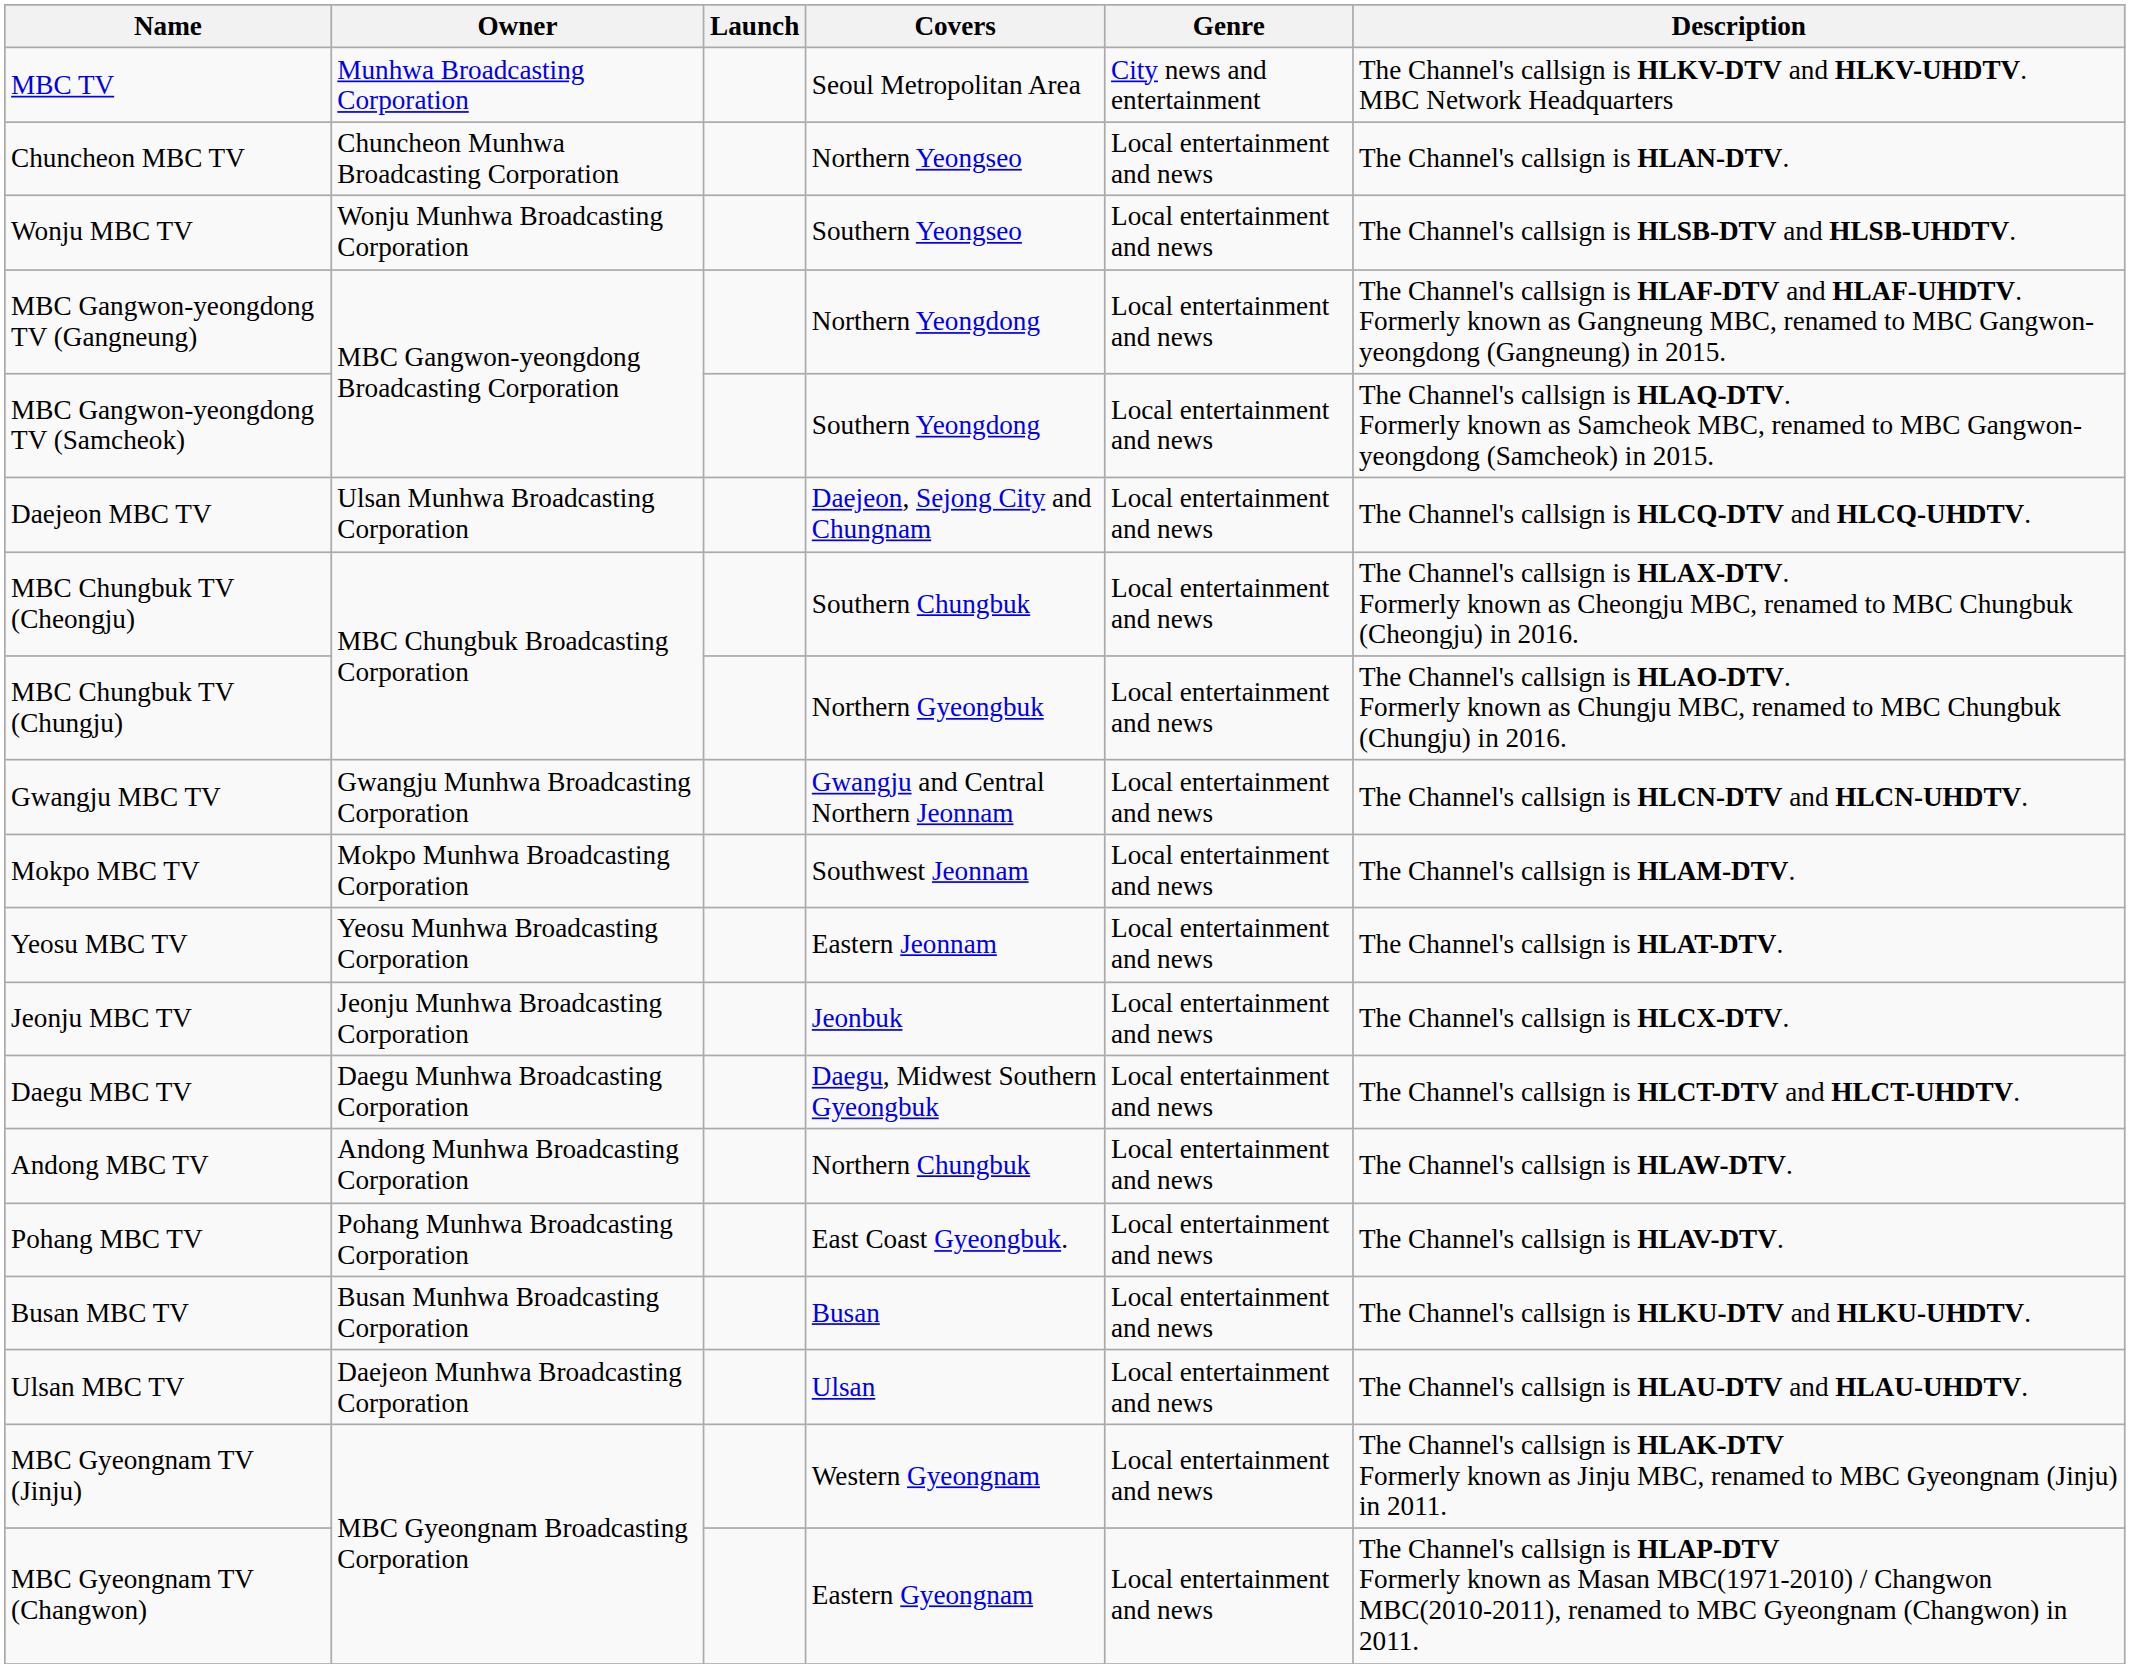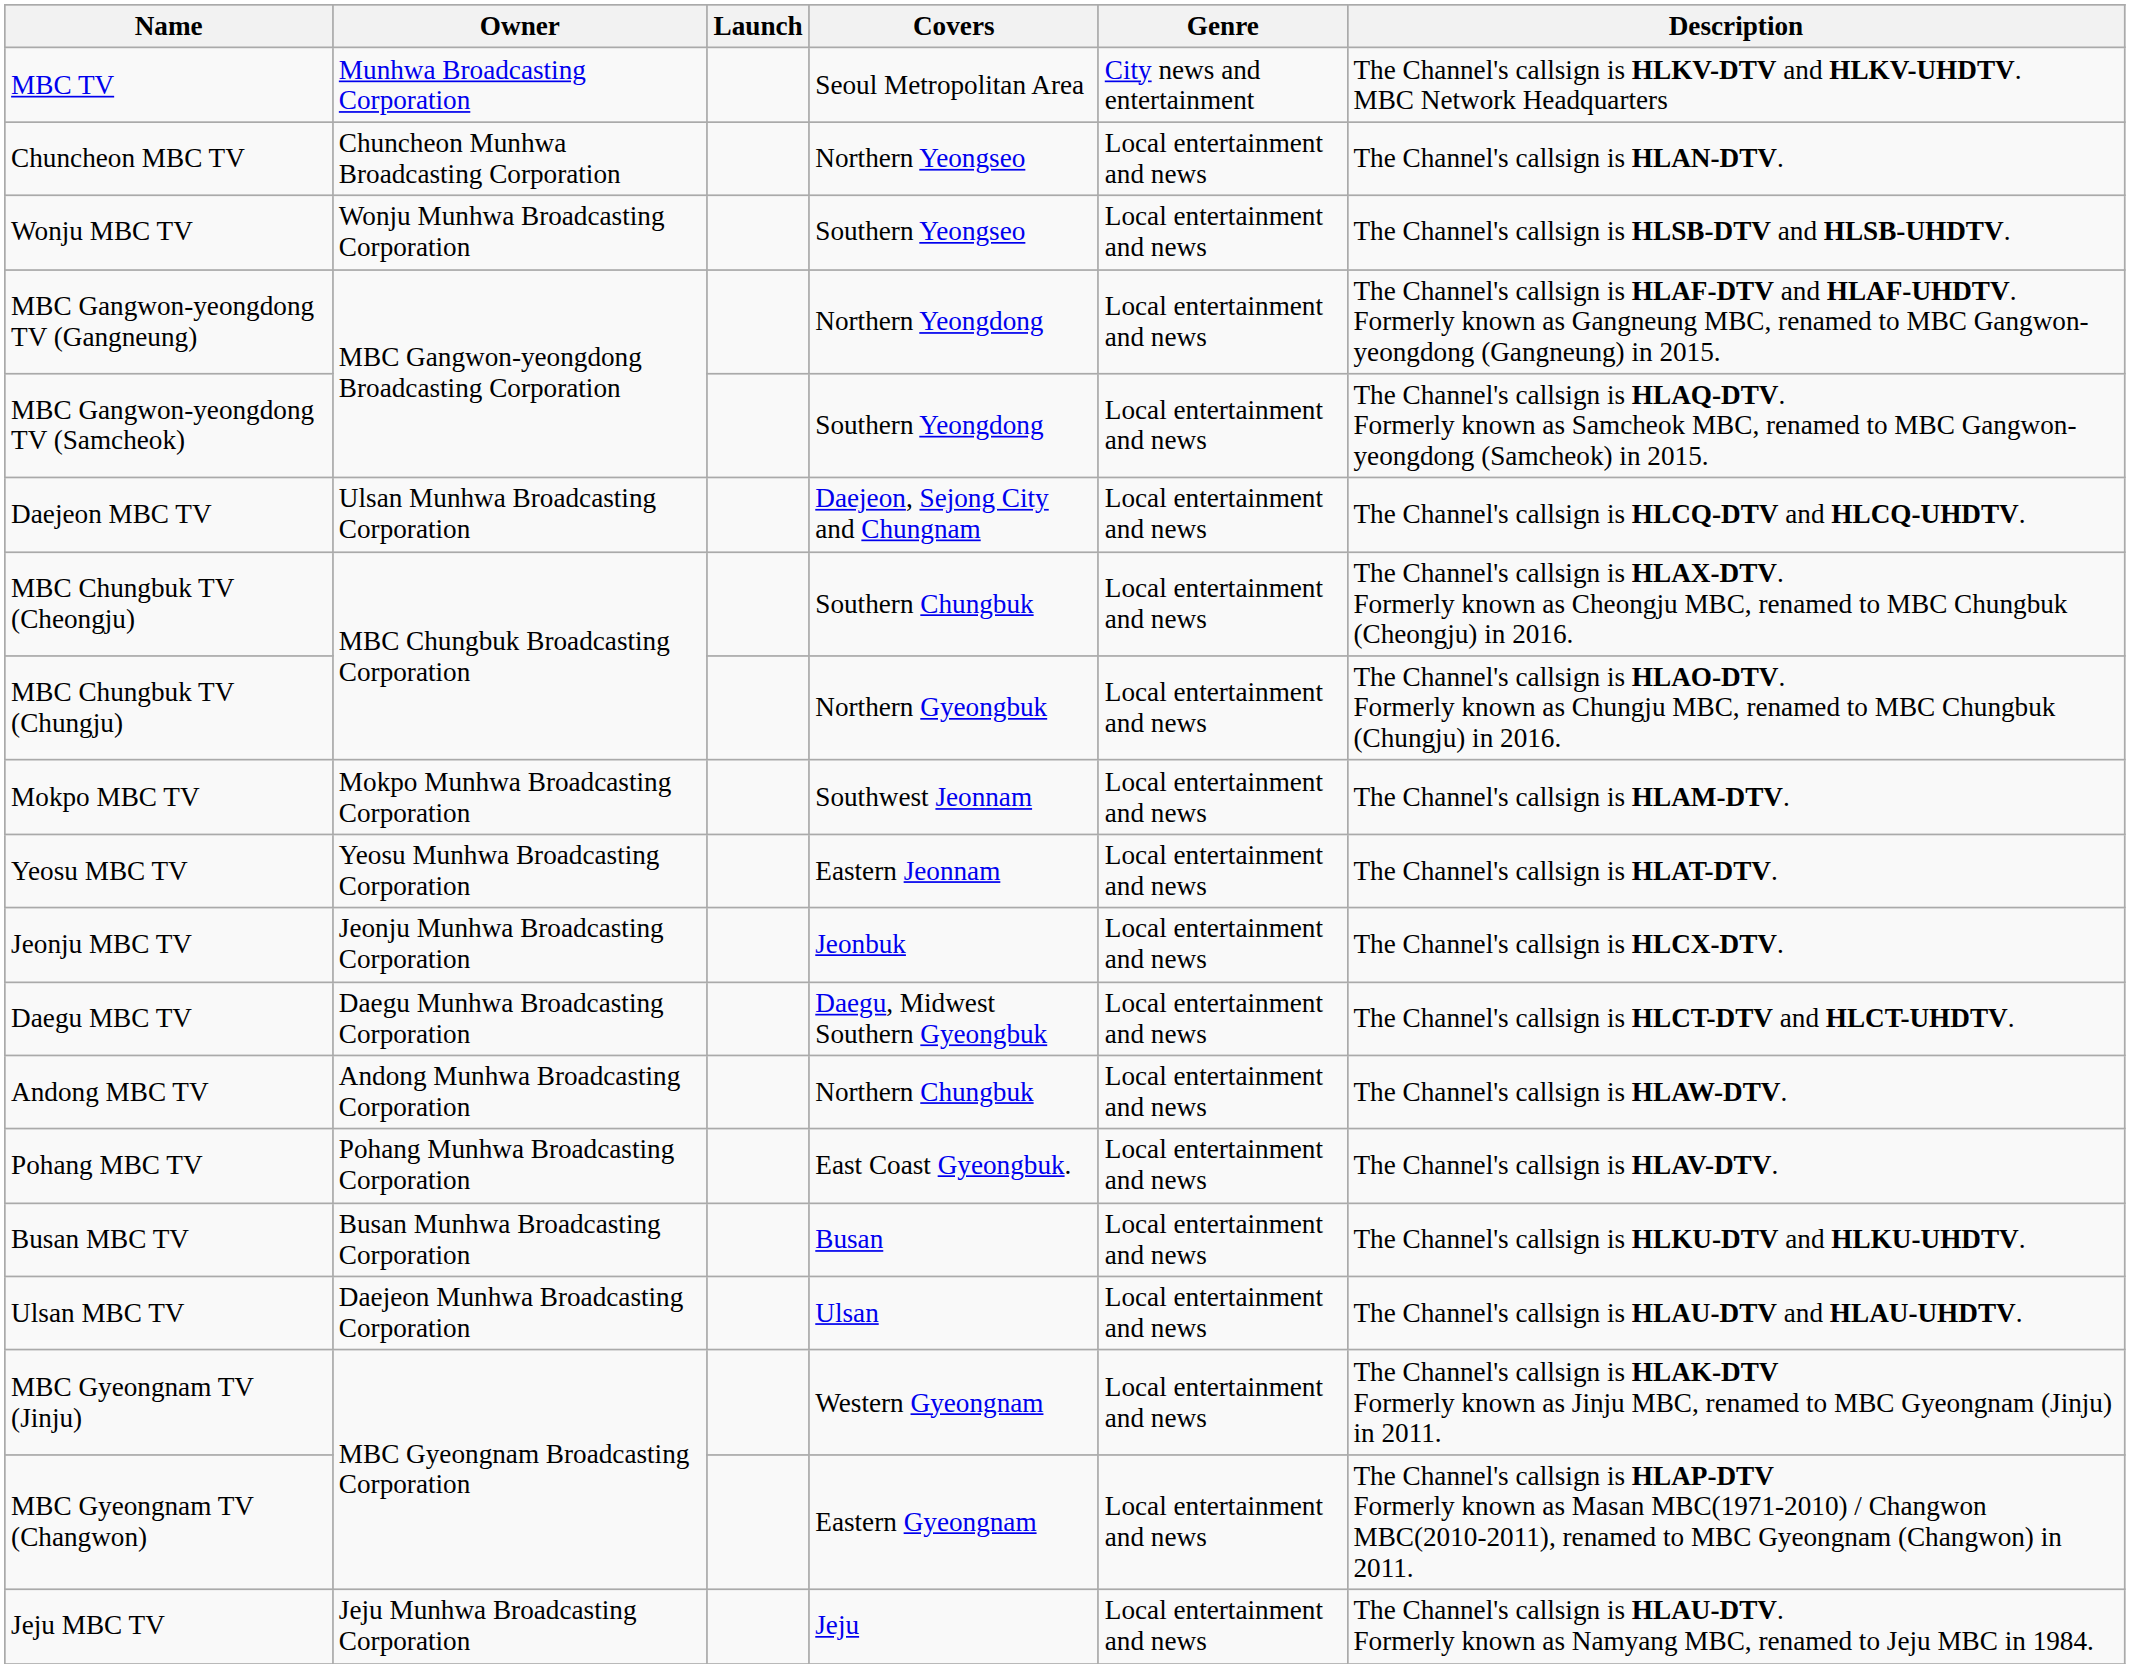- row: Gwangju MBC TV | Gwangju Munhwa Broadcasting Corporation | Gwangju and Central Northern Jeonnam | Local entertainment and news | The Channel's callsign is HLCN-DTV and HLCN-UHDTV.
+ row: Jeju MBC TV | Jeju Munhwa Broadcasting Corporation | Jeju | Local entertainment and news | The Channel's callsign is HLAU-DTV. Formerly known as Namyang MBC, renamed to Jeju MBC in 1984.
